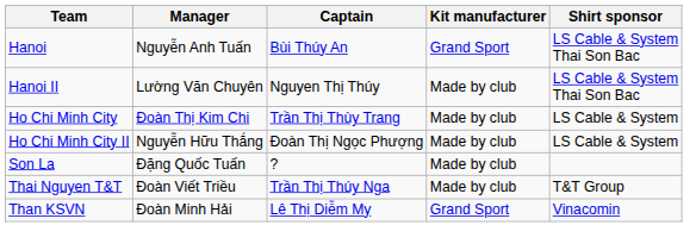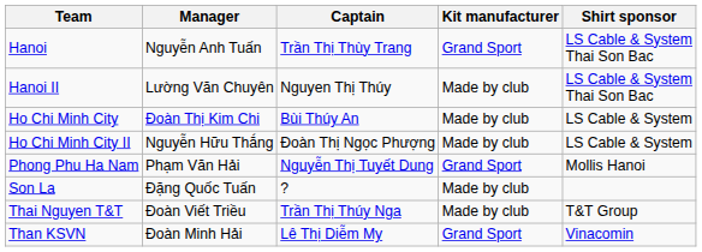Hanoi | Captain: Bùi Thúy An -> Trần Thị Thùy Trang
Ho Chi Minh City | Captain: Trần Thị Thùy Trang -> Bùi Thúy An
+ row: Phong Phu Ha Nam | Phạm Văn Hải | Nguyễn Thị Tuyết Dung | Grand Sport | Mollis Hanoi
